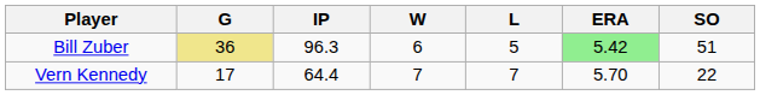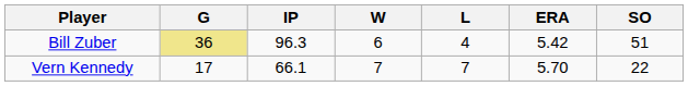Bill Zuber | L: 5 -> 4
Bill Zuber | ERA: lightgreen background -> no background
Vern Kennedy | IP: 64.4 -> 66.1
